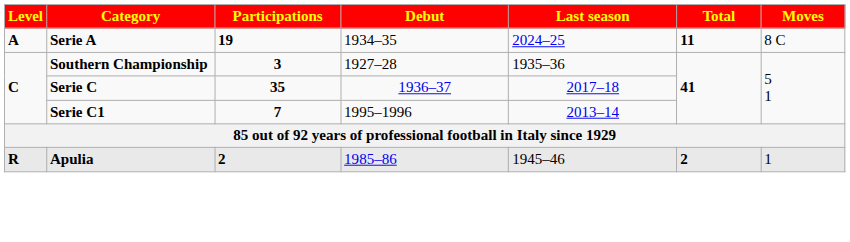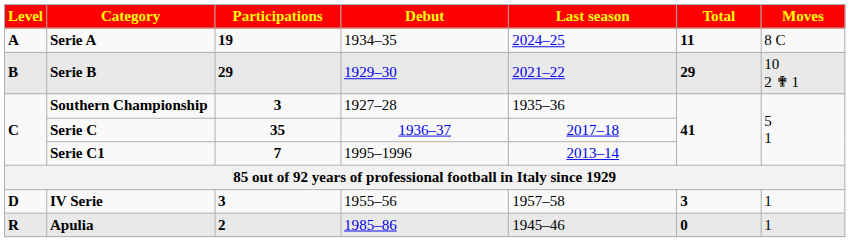+ row: B | Serie B | 29 | 1929–30 | 2021–22 | 29 | 10 2 ✟ 1
+ row: D | IV Serie | 3 | 1955–56 | 1957–58 | 3 | 1
Apulia | Total: 2 -> 0
